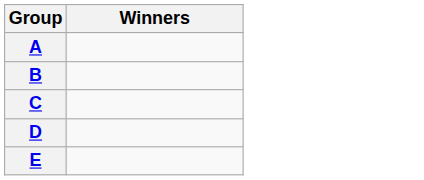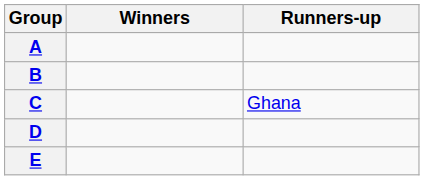+ column: Runners-up | Ghana
